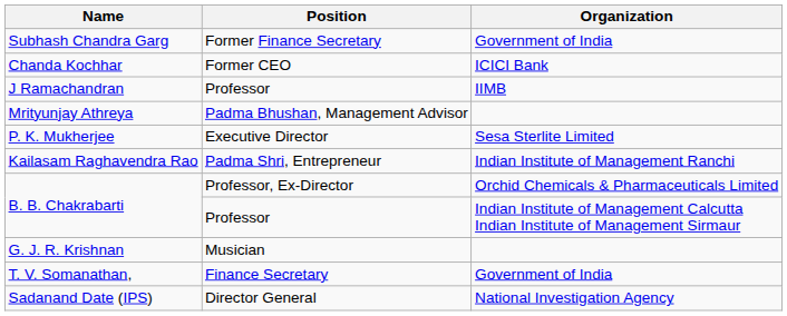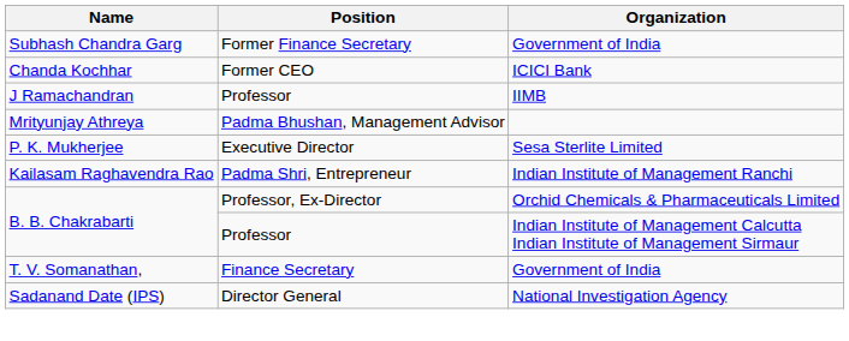- row: G. J. R. Krishnan | Musician
